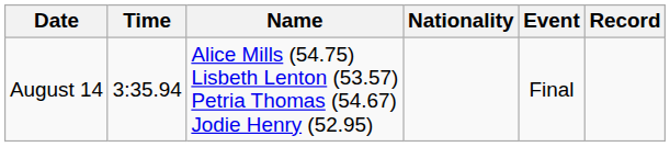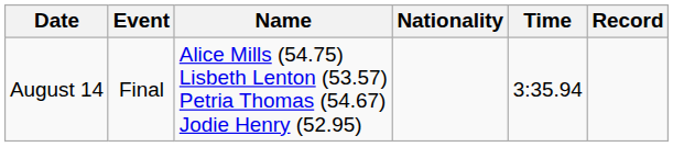columns swapped: Event <-> Time
